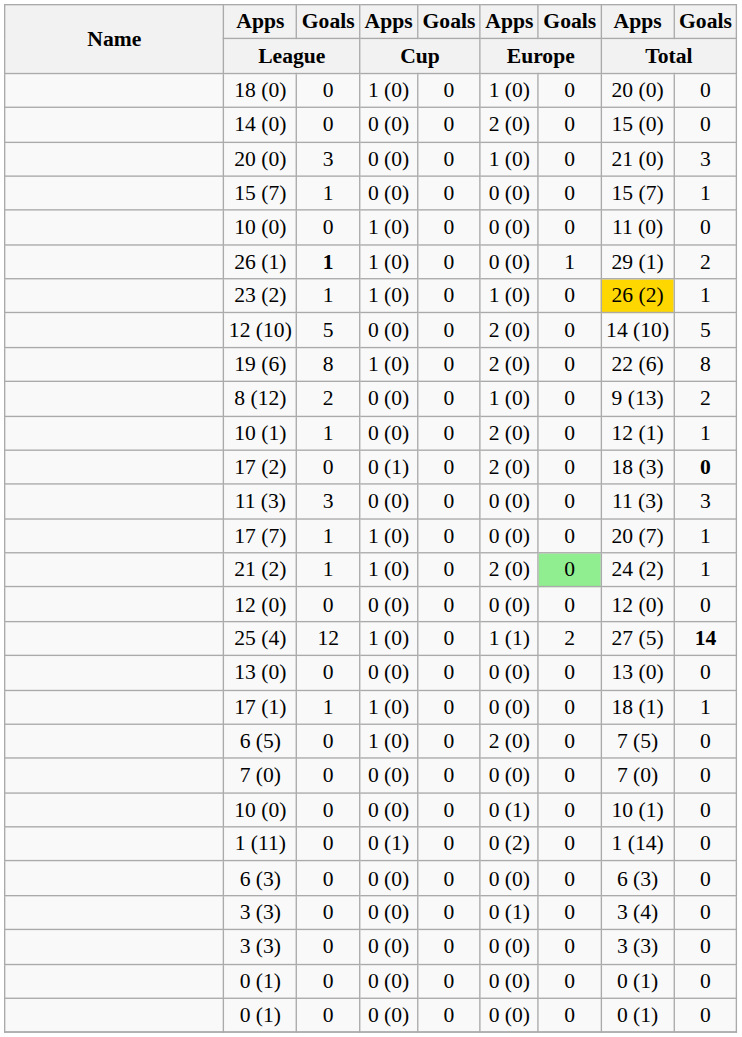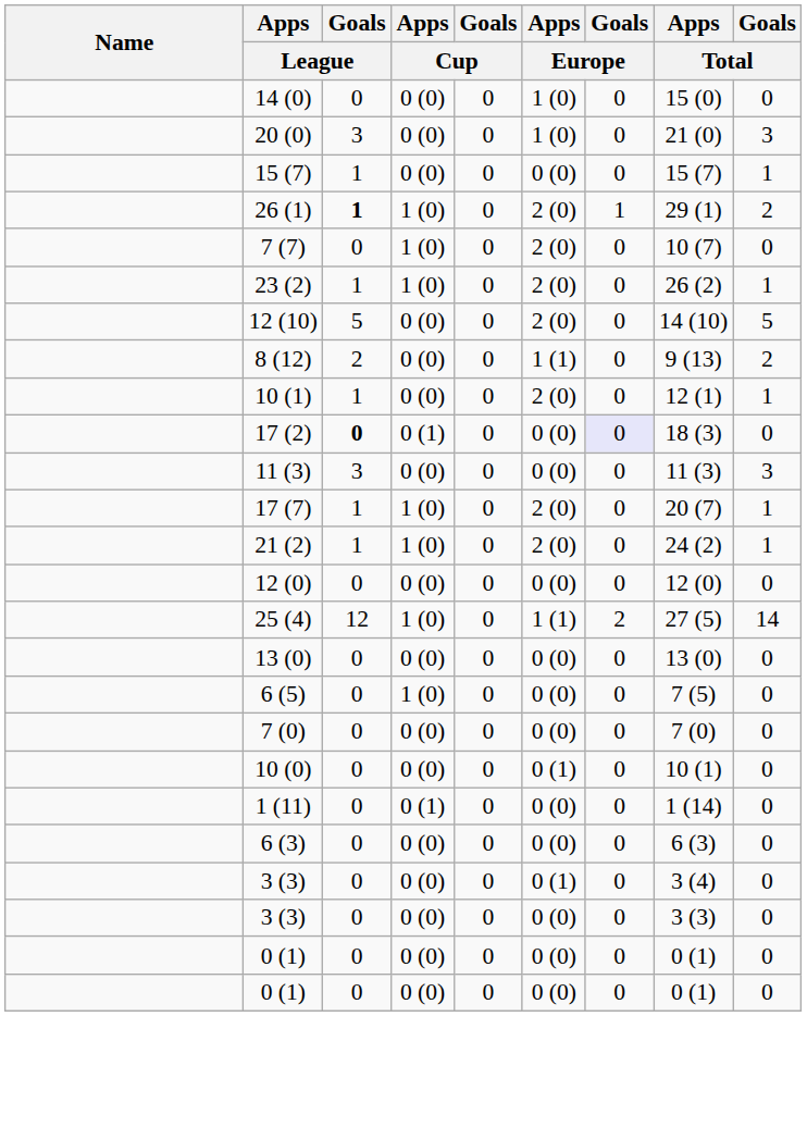- row: 18 (0) | 0 | 1 (0) | 0 | 1 (0) | 0 | 20 (0) | 0
14 (0) | Apps / Europe: 2 (0) -> 1 (0)
- row: 10 (0) | 0 | 1 (0) | 0 | 0 (0) | 0 | 11 (0) | 0
26 (1) | Apps / Europe: 0 (0) -> 2 (0)
+ row: 7 (7) | 0 | 1 (0) | 0 | 2 (0) | 0 | 10 (7) | 0
23 (2) | Apps / Europe: 1 (0) -> 2 (0)
23 (2) | Apps / Total: gold background -> no background
- row: 19 (6) | 8 | 1 (0) | 0 | 2 (0) | 0 | 22 (6) | 8
8 (12) | Apps / Europe: 1 (0) -> 1 (1)
17 (2) | Goals / League: normal -> bold
17 (2) | Apps / Europe: 2 (0) -> 0 (0)
17 (2) | Goals / Europe: no background -> lavender background
17 (2) | Goals / Total: bold -> normal
17 (7) | Apps / Europe: 0 (0) -> 2 (0)
21 (2) | Goals / Europe: lightgreen background -> no background
25 (4) | Goals / Total: bold -> normal
- row: 17 (1) | 1 | 1 (0) | 0 | 0 (0) | 0 | 18 (1) | 1
6 (5) | Apps / Europe: 2 (0) -> 0 (0)
1 (11) | Apps / Europe: 0 (2) -> 0 (0)
